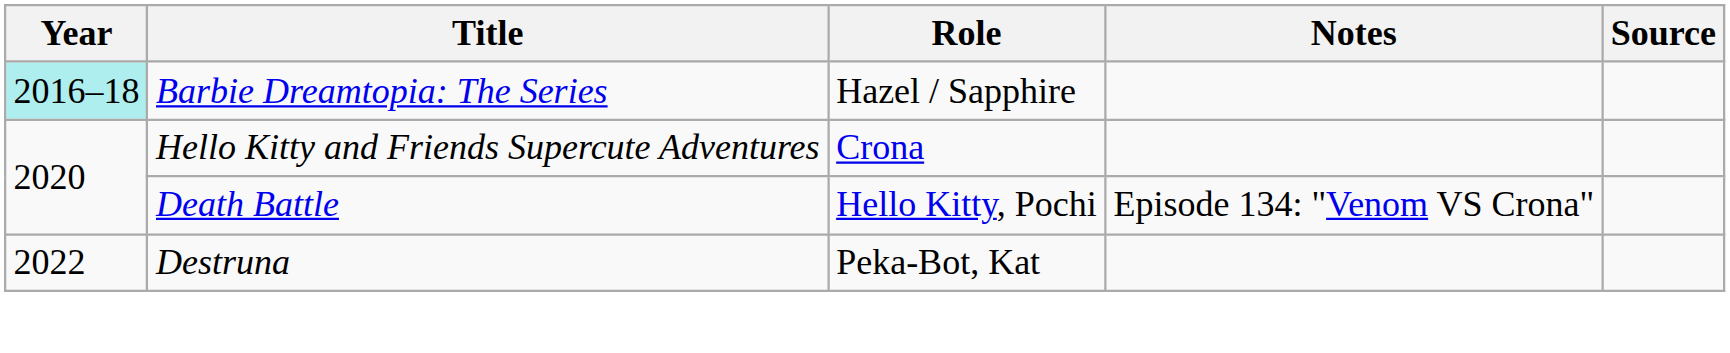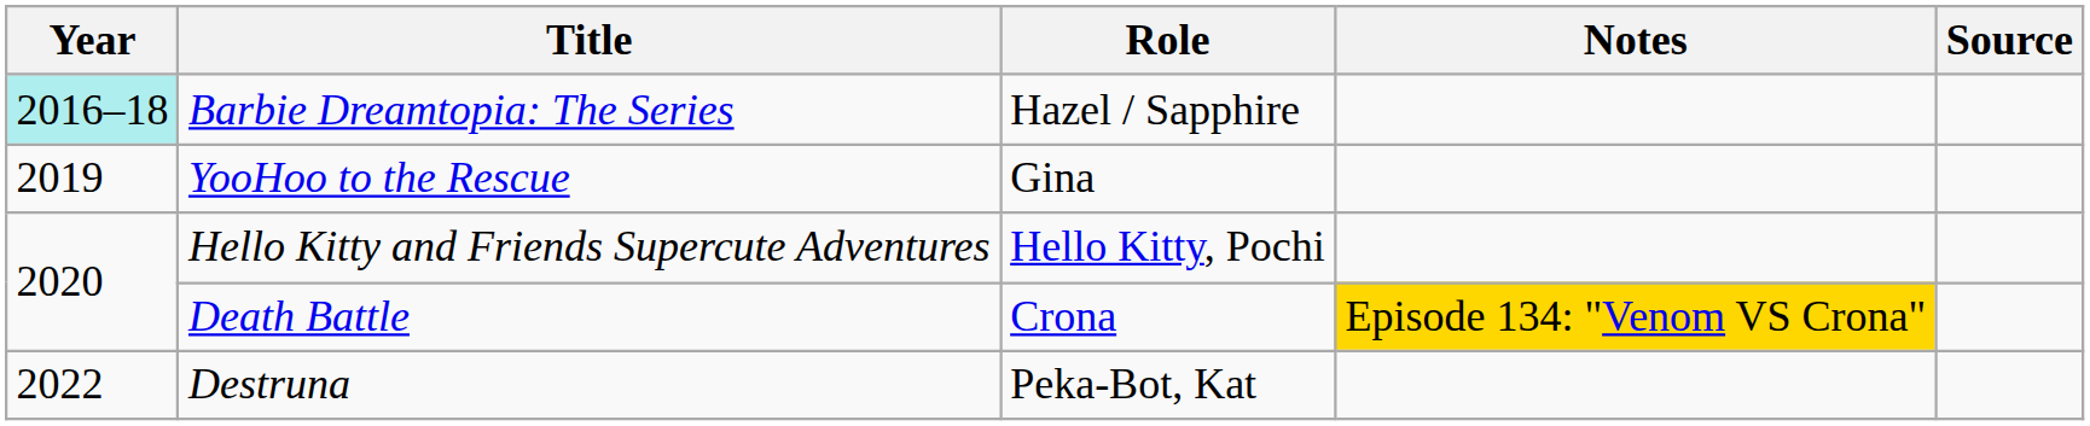+ row: 2019 | YooHoo to the Rescue | Gina
Hello Kitty and Friends Supercute Adventures | Role: Crona -> Hello Kitty, Pochi
Death Battle | Role: Hello Kitty, Pochi -> Crona
Death Battle | Notes: no background -> gold background
